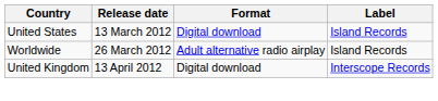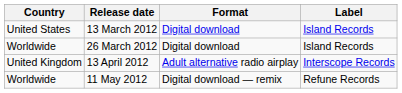26 March 2012 | Format: Adult alternative radio airplay -> Digital download
13 April 2012 | Format: Digital download -> Adult alternative radio airplay
+ row: Worldwide | 11 May 2012 | Digital download — remix | Refune Records
